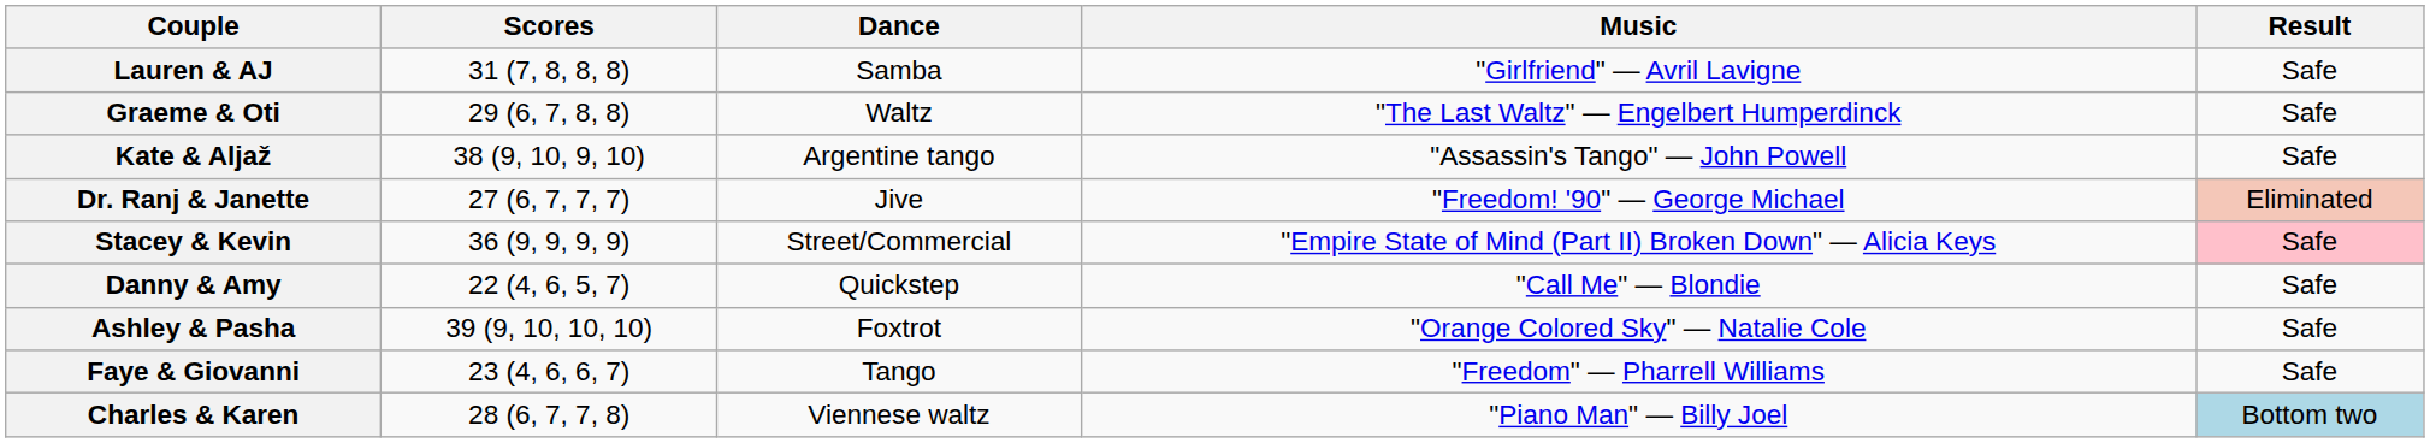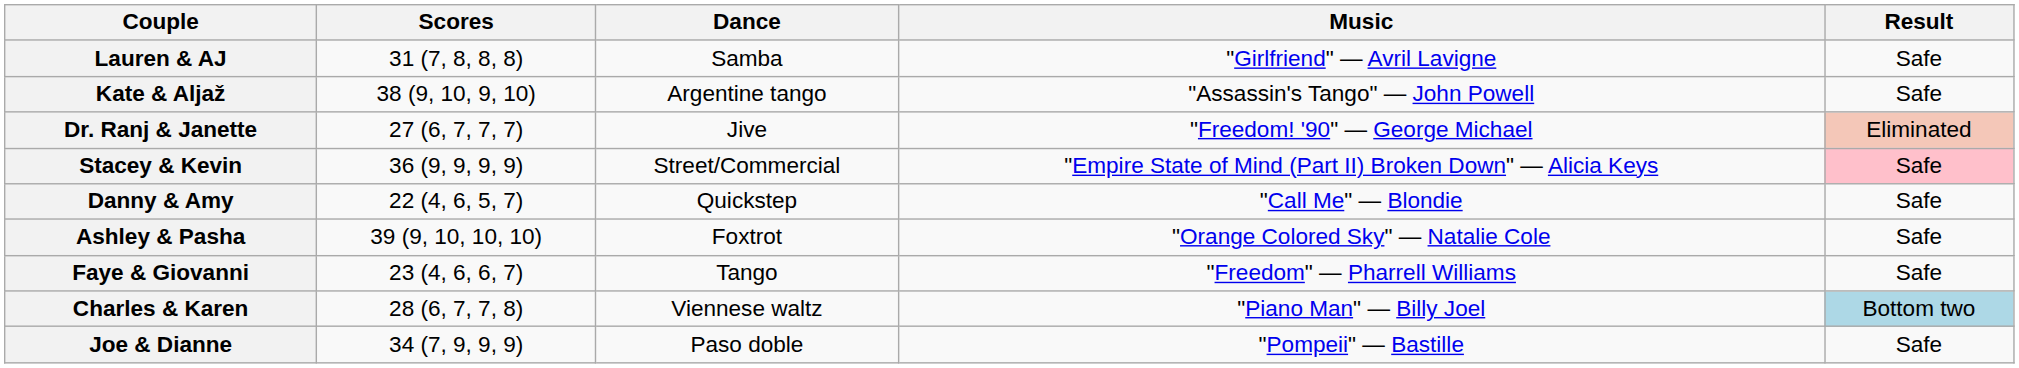- row: Graeme & Oti | 29 (6, 7, 8, 8) | Waltz | "The Last Waltz" — Engelbert Humperdinck | Safe
+ row: Joe & Dianne | 34 (7, 9, 9, 9) | Paso doble | "Pompeii" — Bastille | Safe
